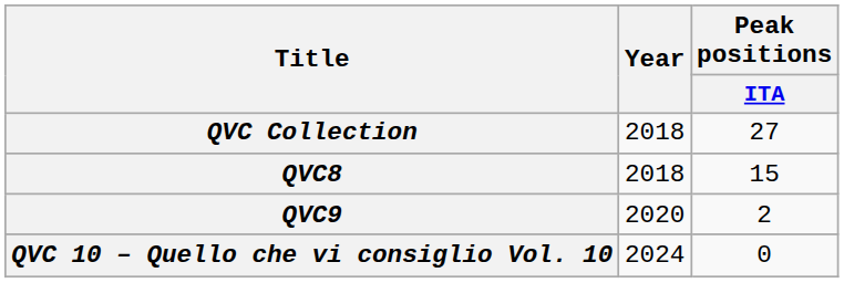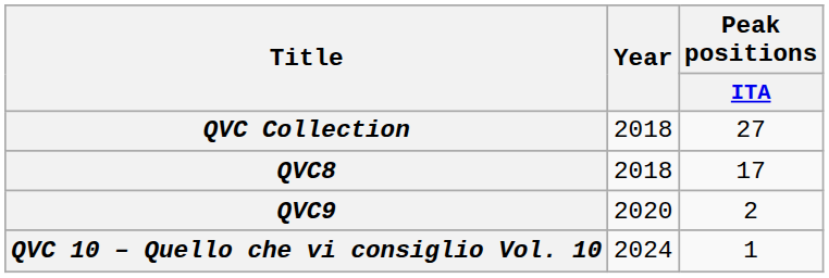QVC8 | Peak positions / ITA: 15 -> 17
QVC 10 – Quello che vi consiglio Vol. 10 | Peak positions / ITA: 0 -> 1
